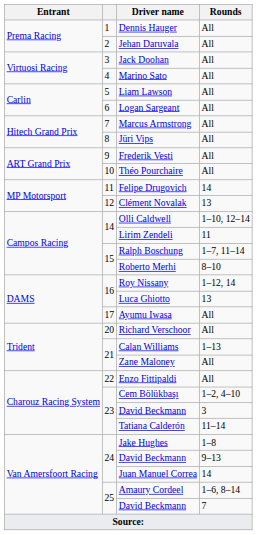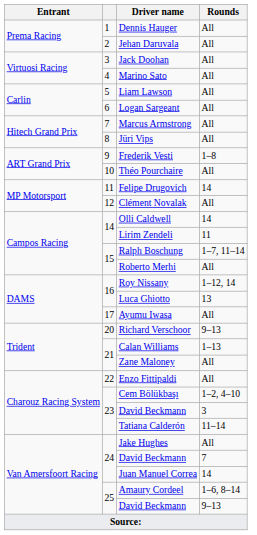Frederik Vesti | Rounds: All -> 1–8
Clément Novalak | Rounds: 13 -> All
Olli Caldwell | Rounds: 1–10, 12–14 -> 14
Roberto Merhi | Rounds: 8–10 -> All
Richard Verschoor | Rounds: All -> 9–13
Jake Hughes | Rounds: 1–8 -> All
24 / David Beckmann | Rounds: 9–13 -> 7
25 / David Beckmann | Rounds: 7 -> 9–13
